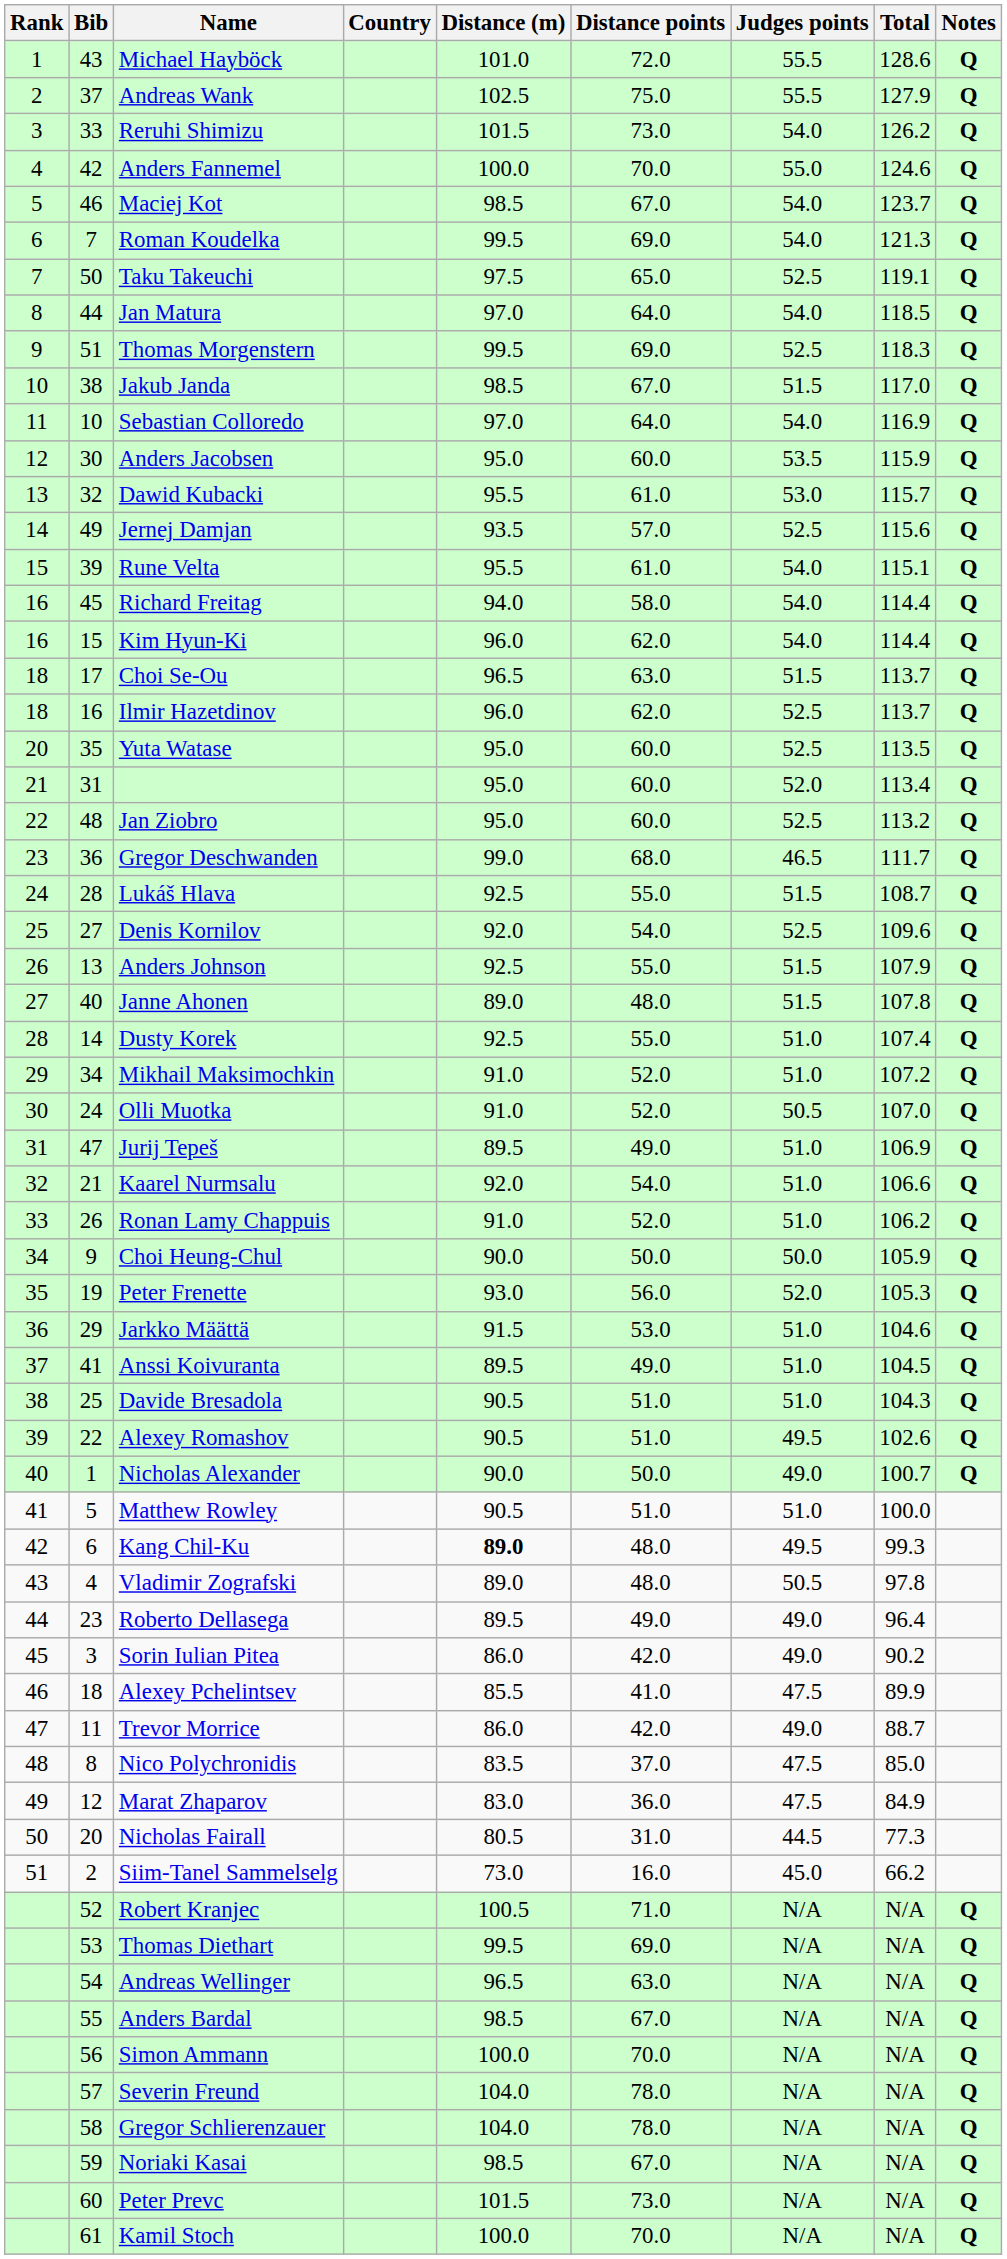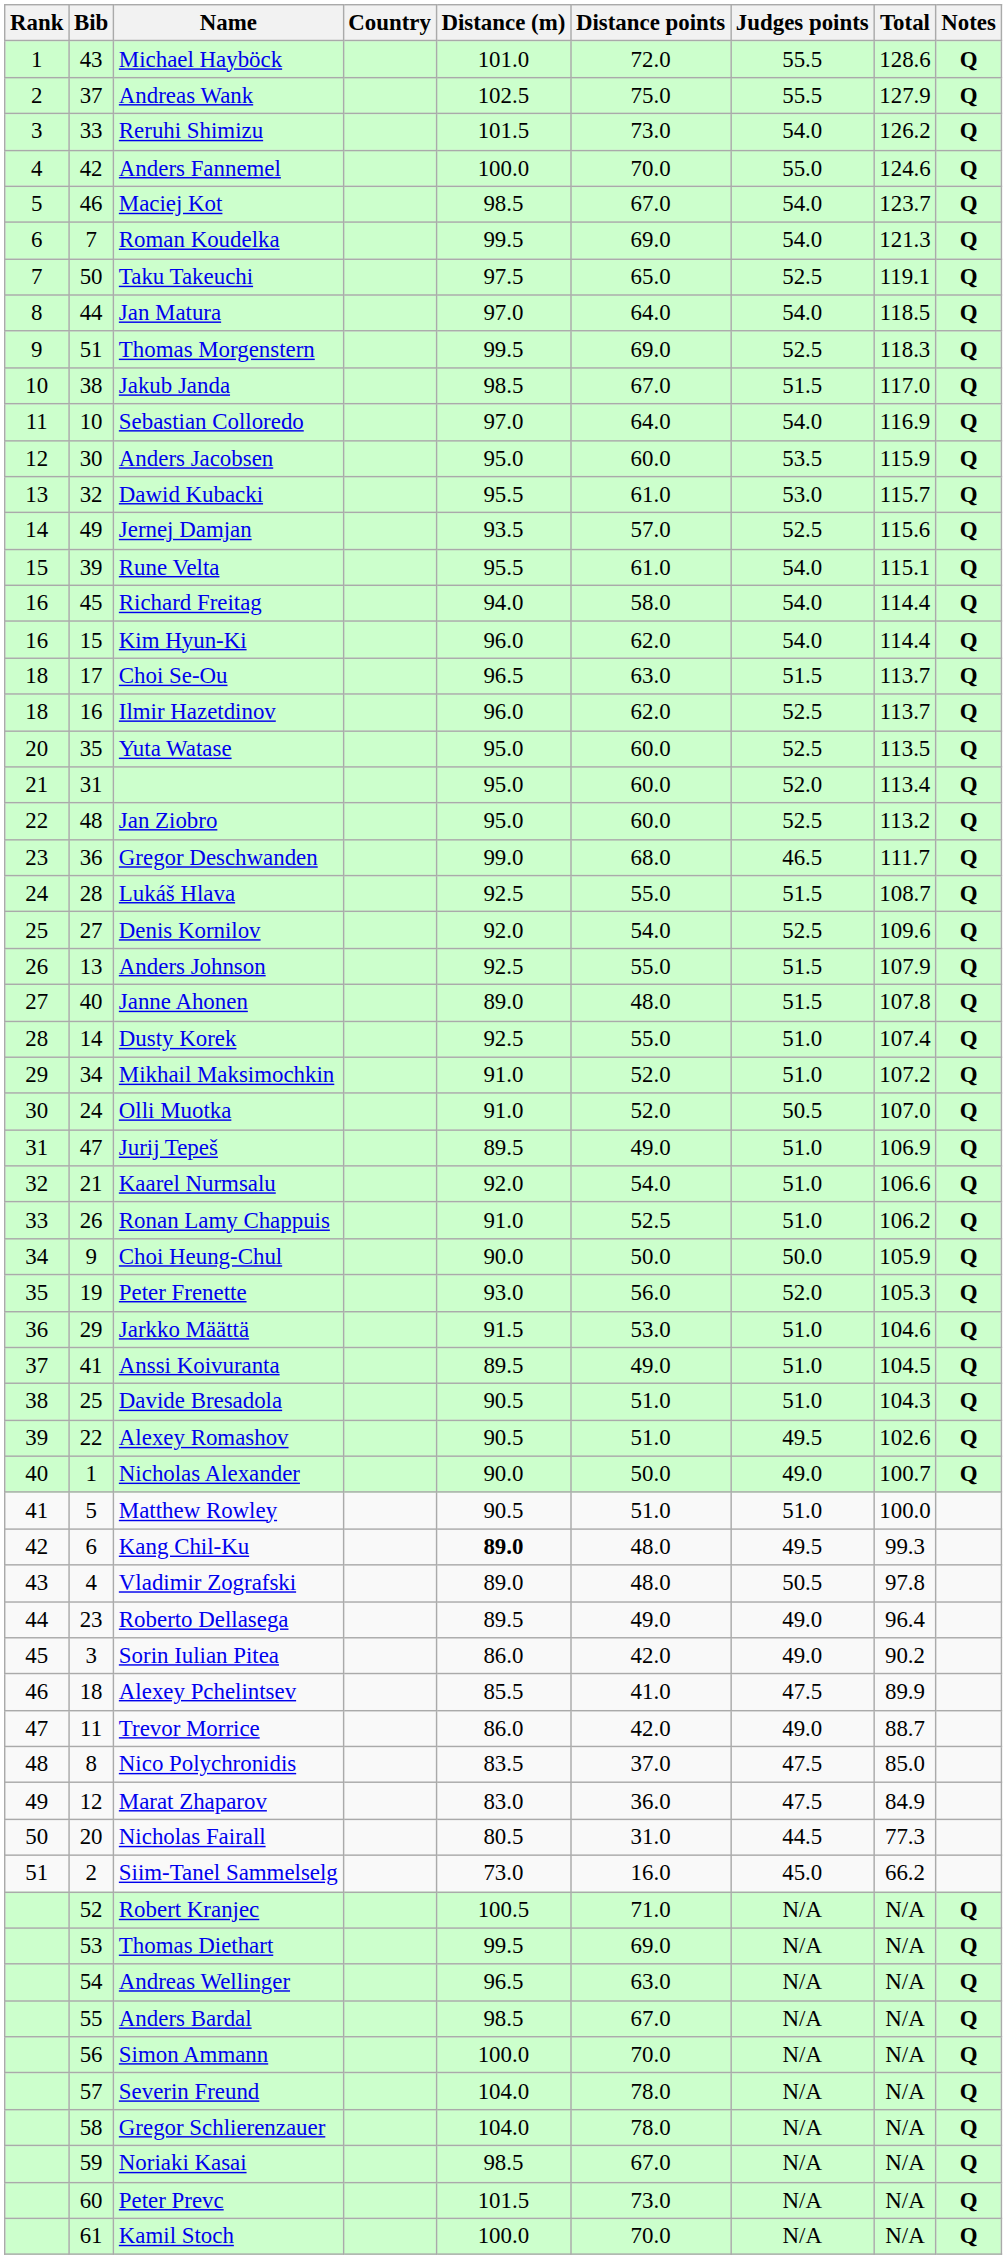Ronan Lamy Chappuis | Distance points: 52.0 -> 52.5
